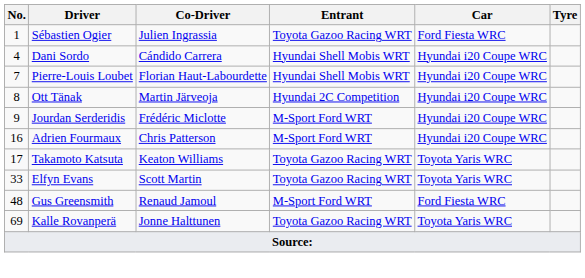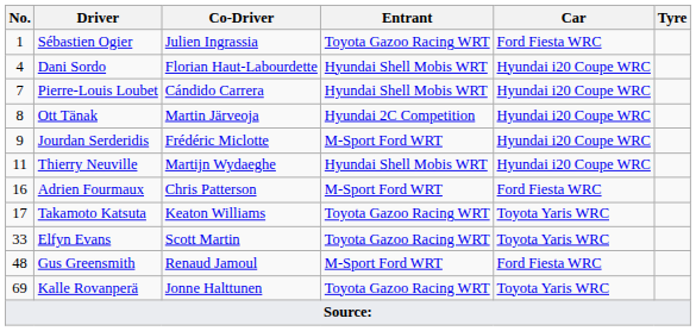Dani Sordo | Co-Driver: Cándido Carrera -> Florian Haut-Labourdette
Pierre-Louis Loubet | Co-Driver: Florian Haut-Labourdette -> Cándido Carrera
+ row: 11 | Thierry Neuville | Martijn Wydaeghe | Hyundai Shell Mobis WRT | Hyundai i20 Coupe WRC
Adrien Fourmaux | Car: Hyundai i20 Coupe WRC -> Ford Fiesta WRC
